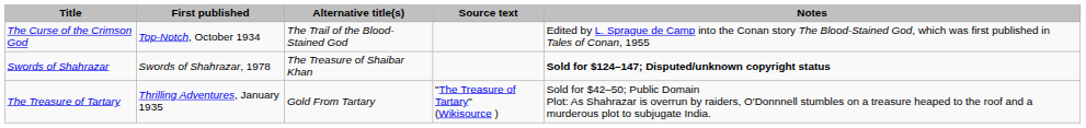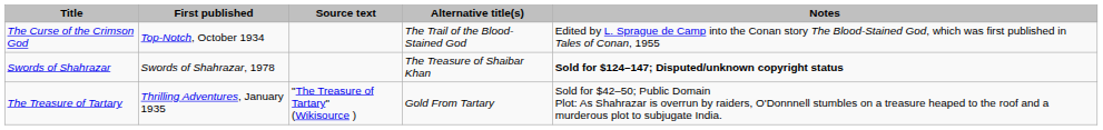columns swapped: Alternative title(s) <-> Source text
